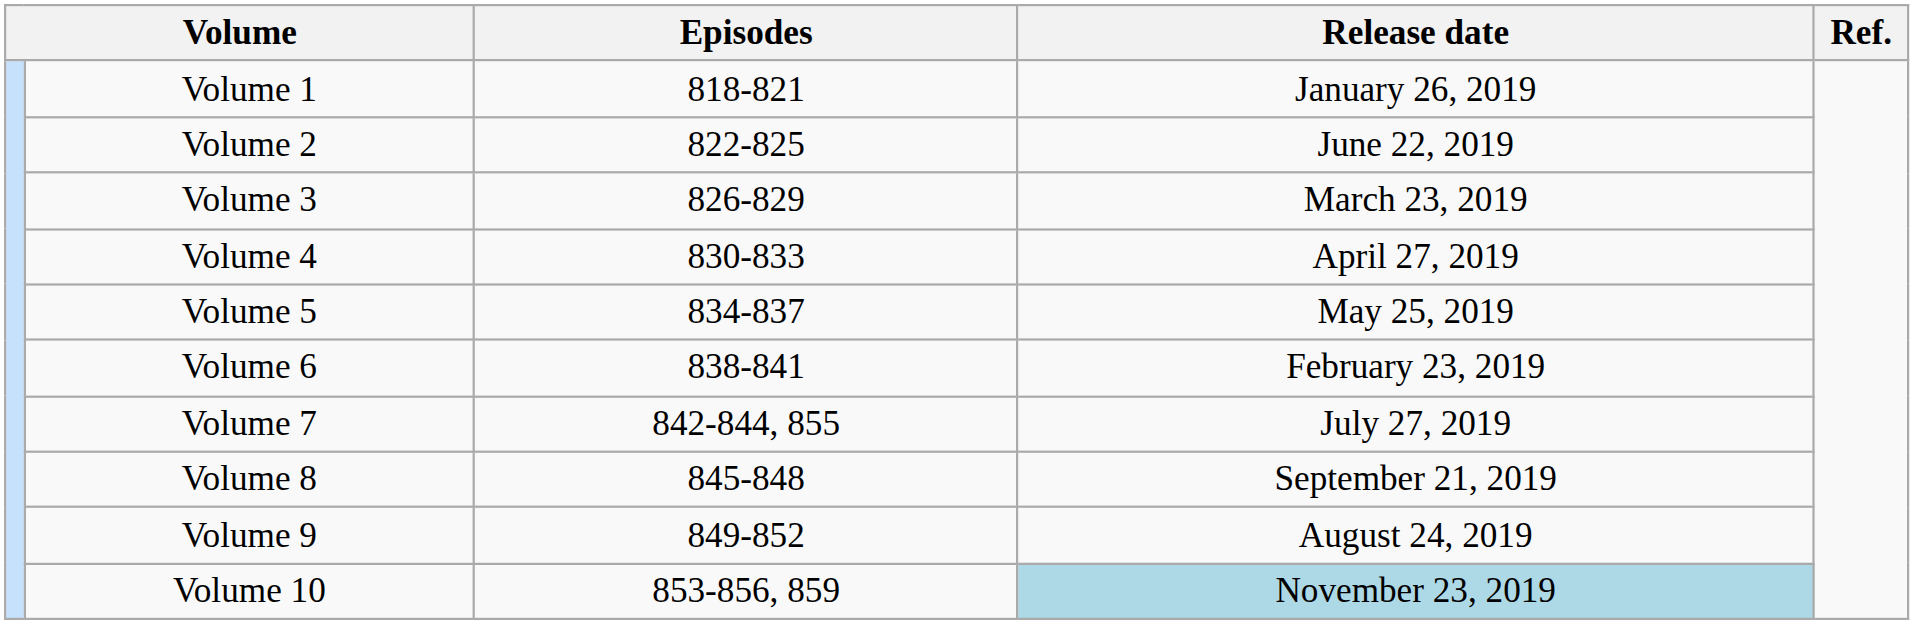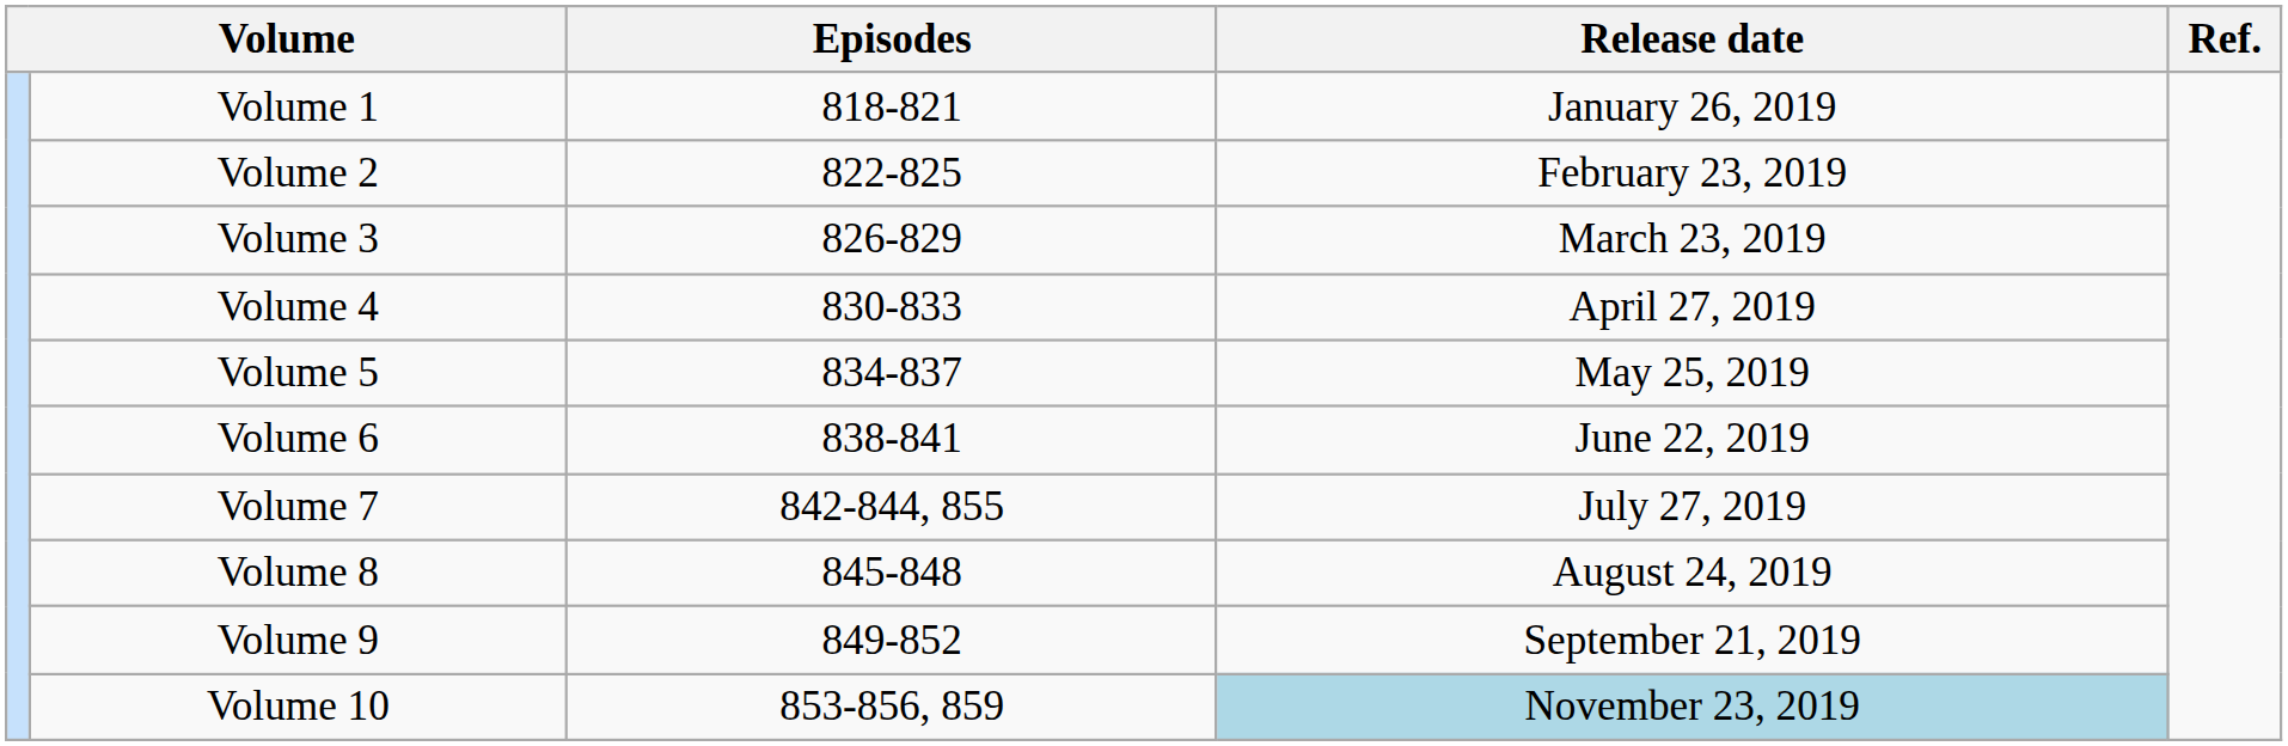Volume 2 | Release date: June 22, 2019 -> February 23, 2019
Volume 6 | Release date: February 23, 2019 -> June 22, 2019
Volume 8 | Release date: September 21, 2019 -> August 24, 2019
Volume 9 | Release date: August 24, 2019 -> September 21, 2019
